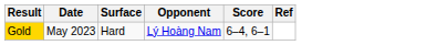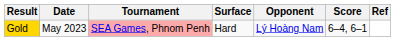+ column: Tournament | SEA Games, Phnom Penh
